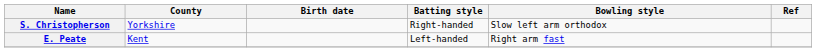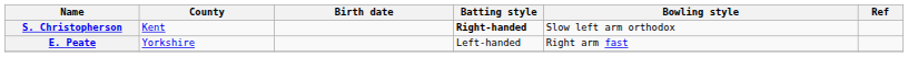S. Christopherson | County: Yorkshire -> Kent
S. Christopherson | Batting style: normal -> bold
E. Peate | County: Kent -> Yorkshire
